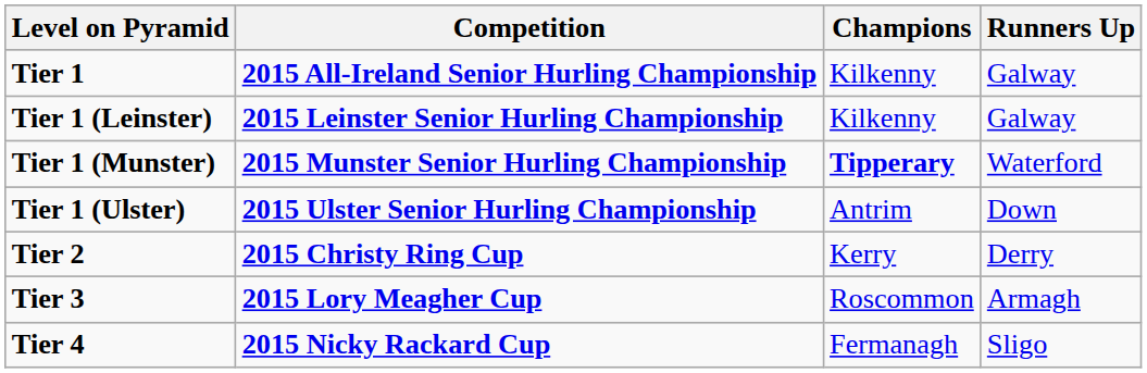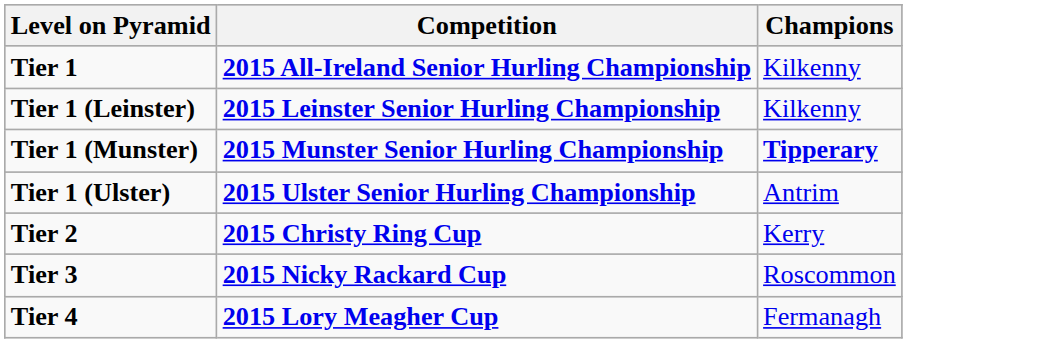- column: Runners Up | Galway | Galway | Waterford | Down | Derry | Armagh | Sligo
Tier 3 | Competition: 2015 Lory Meagher Cup -> 2015 Nicky Rackard Cup
Tier 4 | Competition: 2015 Nicky Rackard Cup -> 2015 Lory Meagher Cup
